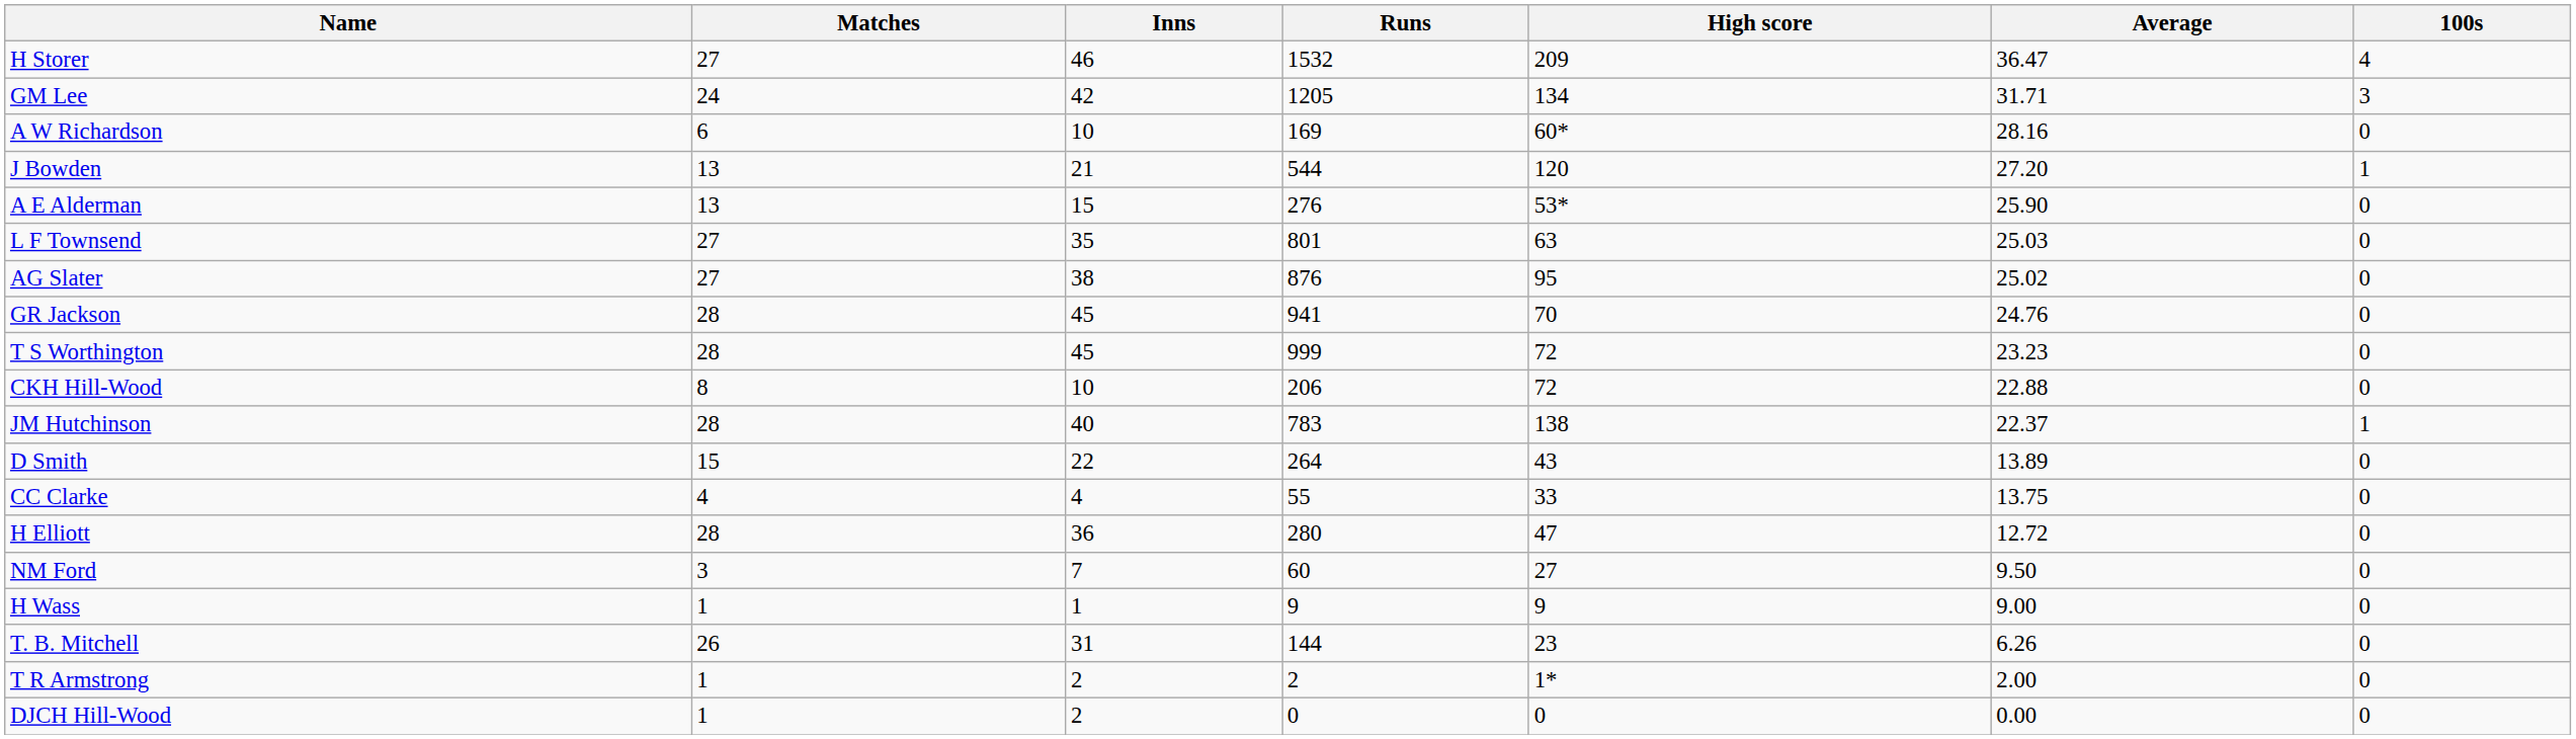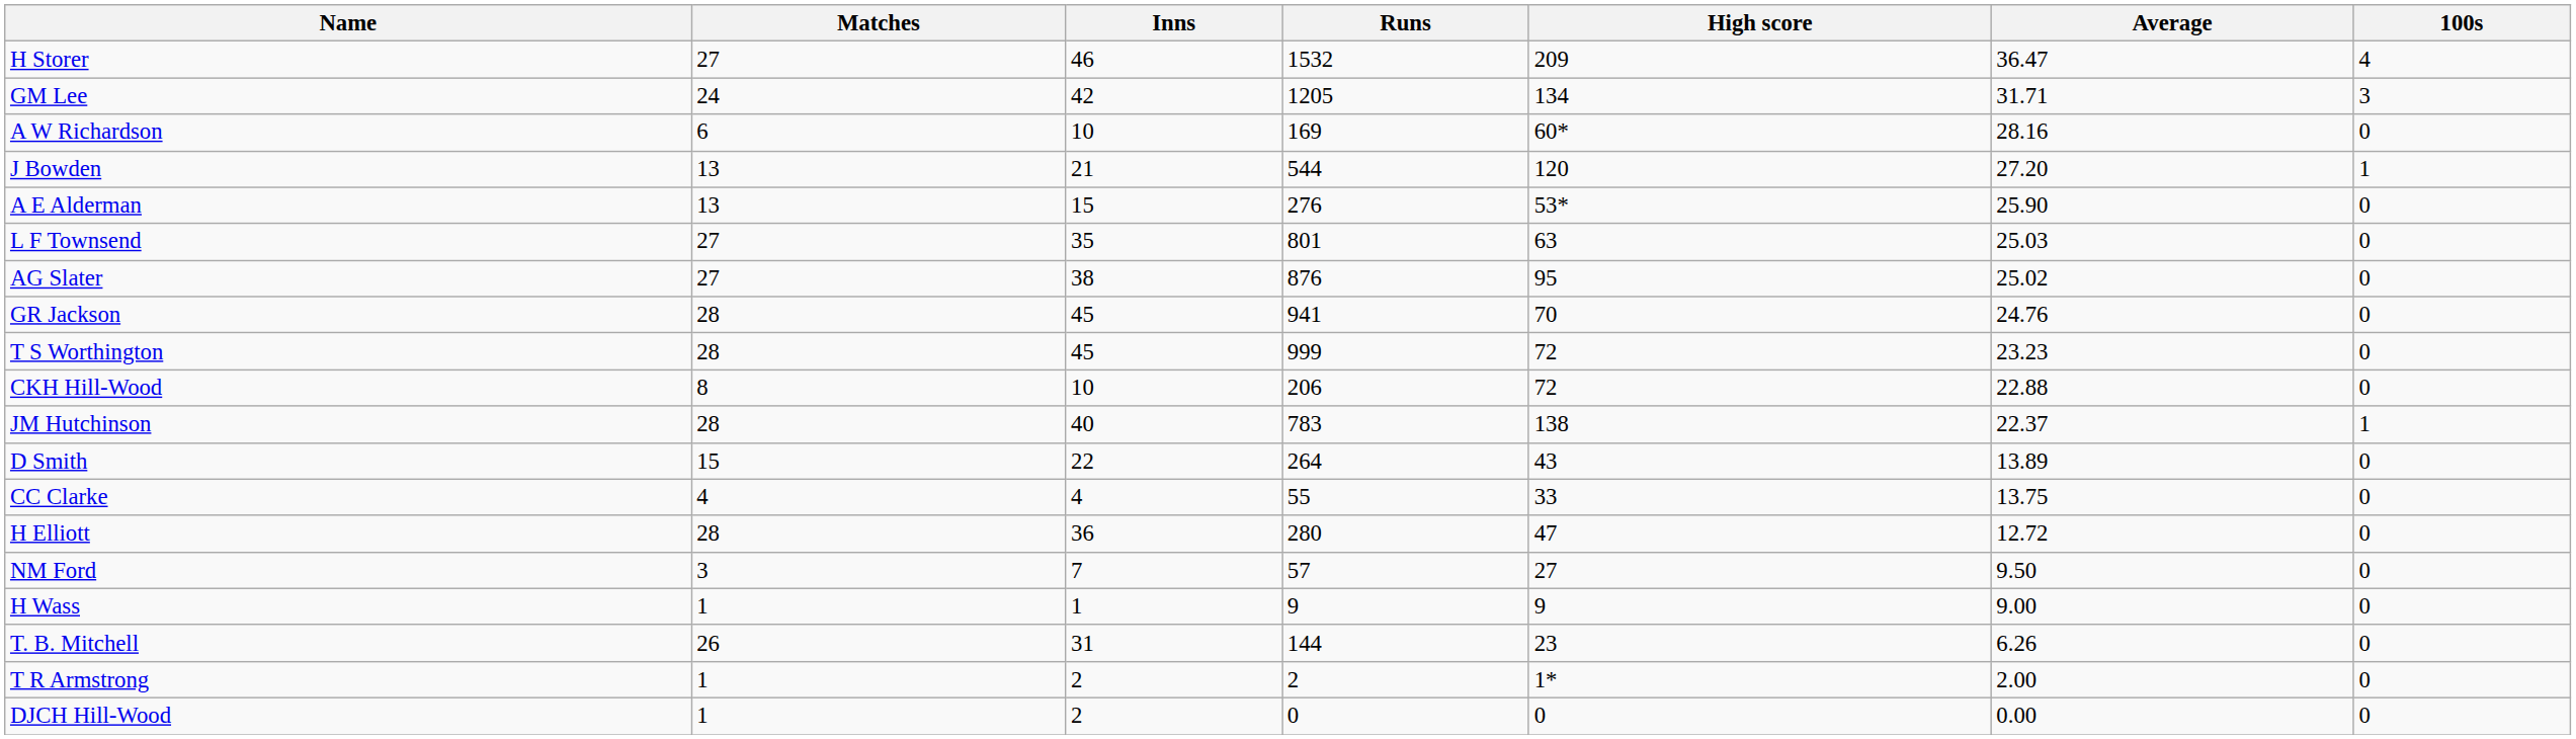NM Ford | Runs: 60 -> 57
